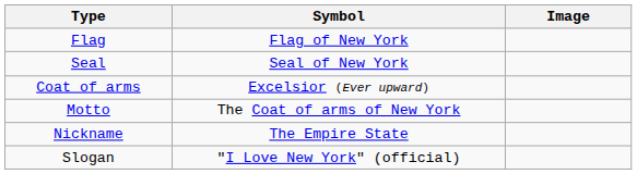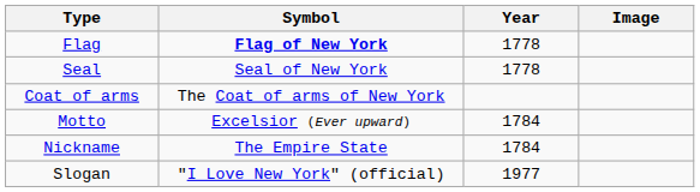+ column: Year | 1778 | 1778 | 1784 | 1784 | 1977
Flag | Symbol: normal -> bold
Coat of arms | Symbol: Excelsior (Ever upward) -> The Coat of arms of New York
Motto | Symbol: The Coat of arms of New York -> Excelsior (Ever upward)
